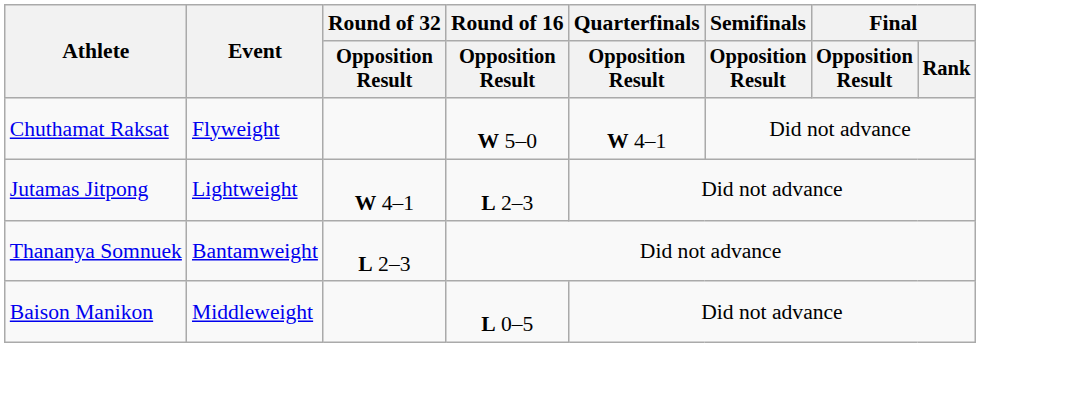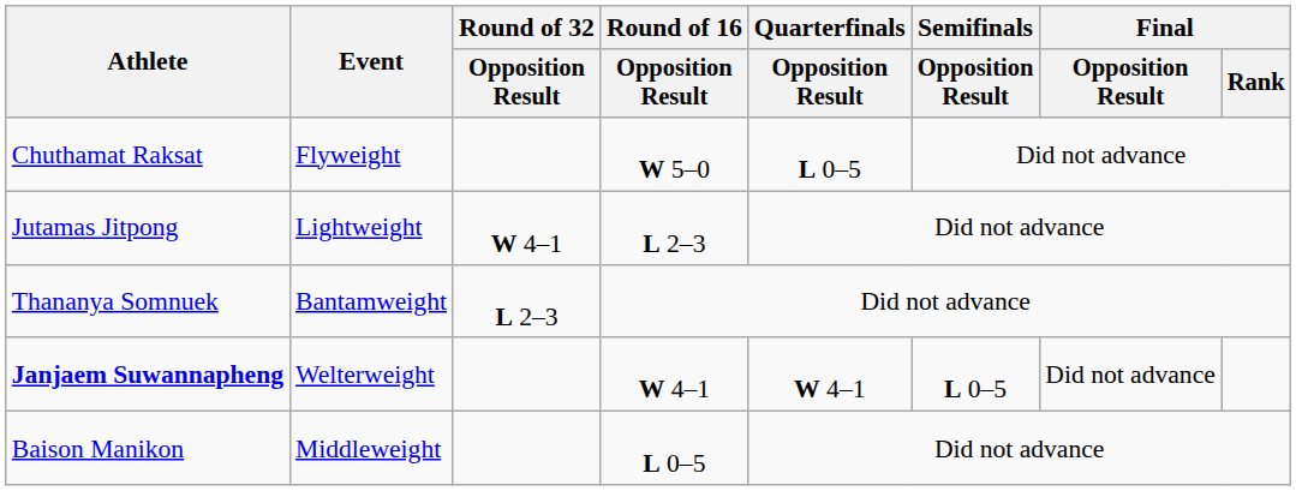Chuthamat Raksat | Quarterfinals / Opposition Result: W 4–1 -> L 0–5
+ row: Janjaem Suwannapheng | Welterweight | W 4–1 | W 4–1 | L 0–5 | Did not advance
